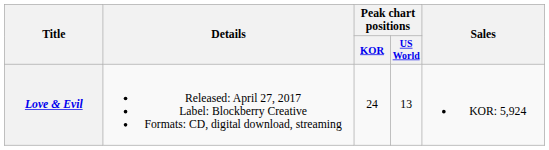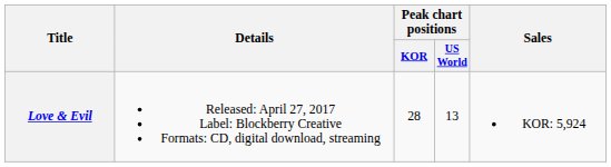Love & Evil | Peak chart positions / KOR: 24 -> 28
